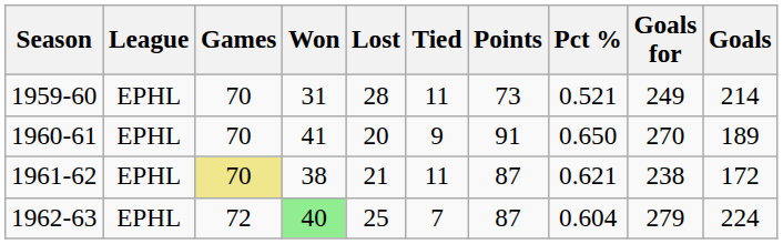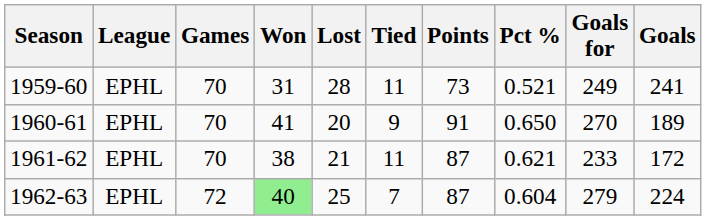1959-60 | Goals: 214 -> 241
1961-62 | Games: khaki background -> no background
1961-62 | Goals for: 238 -> 233
